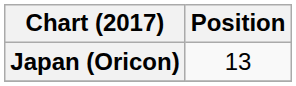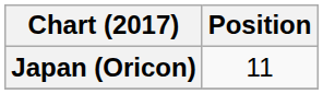Japan (Oricon) | Position: 13 -> 11
